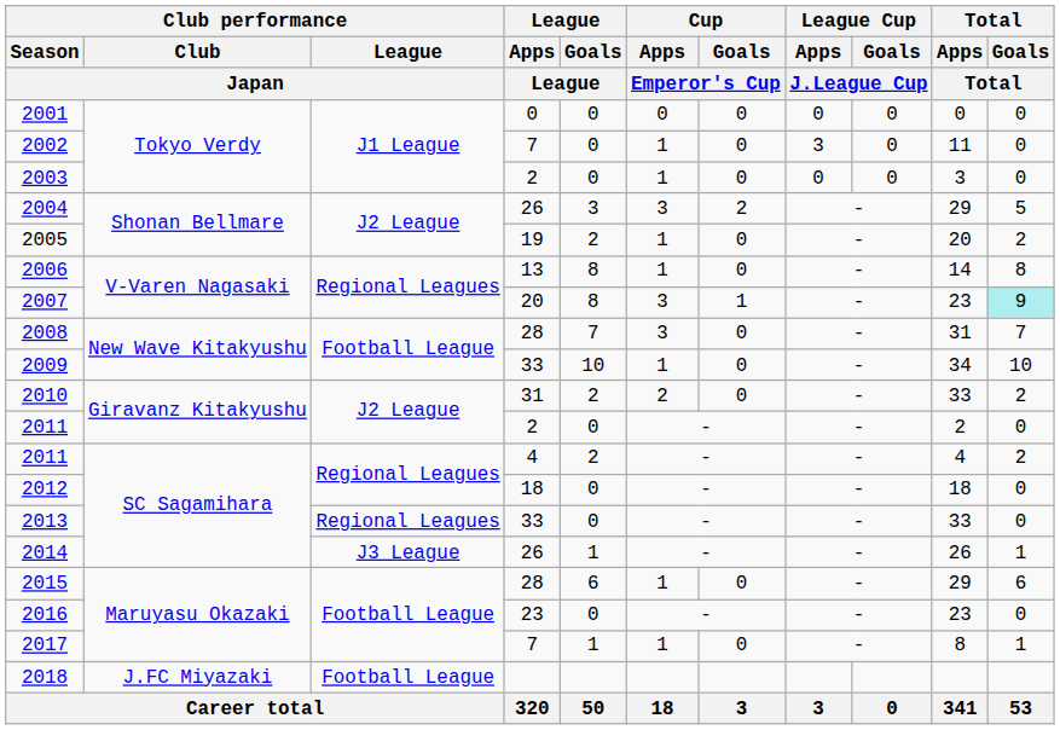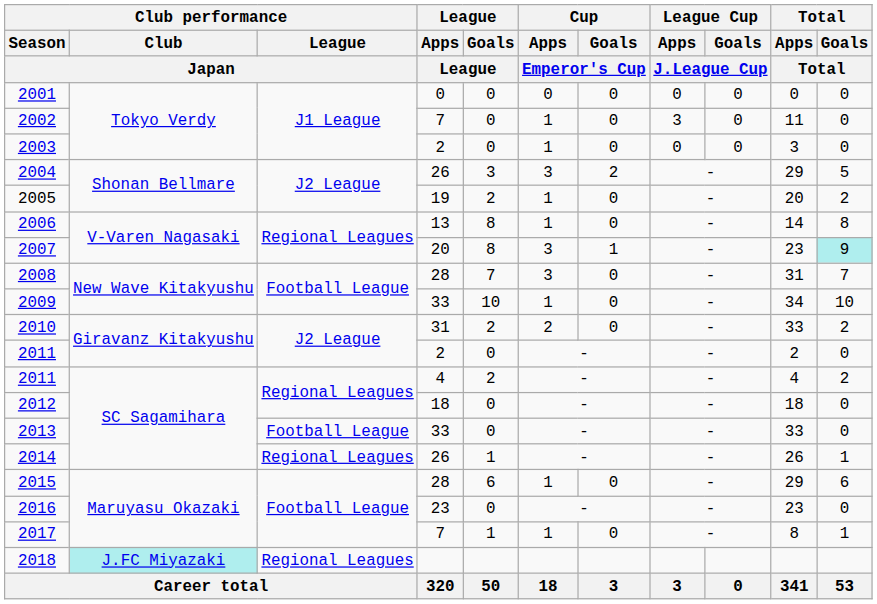2013 | Club performance / League / Japan: Regional Leagues -> Football League
2014 | Club performance / League / Japan: J3 League -> Regional Leagues
2018 | Club performance / Club / Japan: no background -> paleturquoise background
2018 | Club performance / League / Japan: Football League -> Regional Leagues
